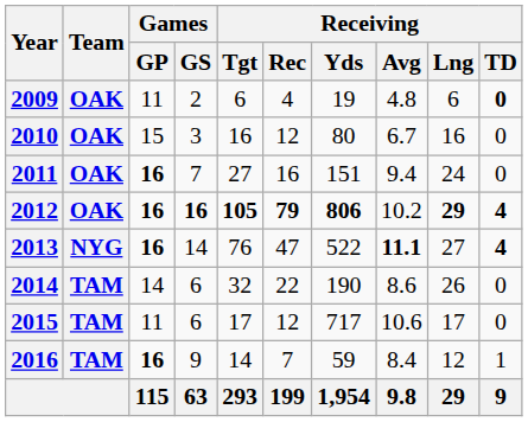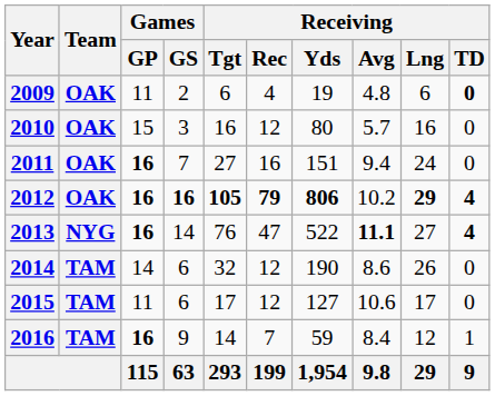2010 | Receiving / Avg: 6.7 -> 5.7
2014 | Receiving / Rec: 22 -> 12
2015 | Receiving / Yds: 717 -> 127
